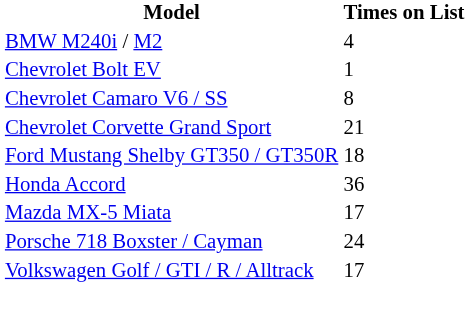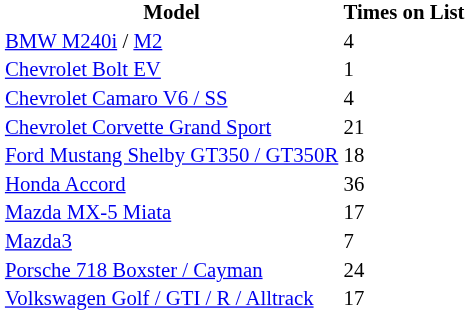Chevrolet Camaro V6 / SS | Times on List: 8 -> 4
+ row: Mazda3 | 7
